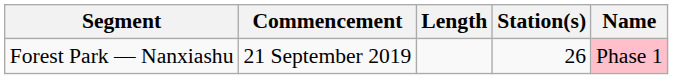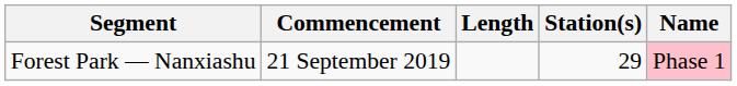Forest Park — Nanxiashu | Station(s): 26 -> 29
